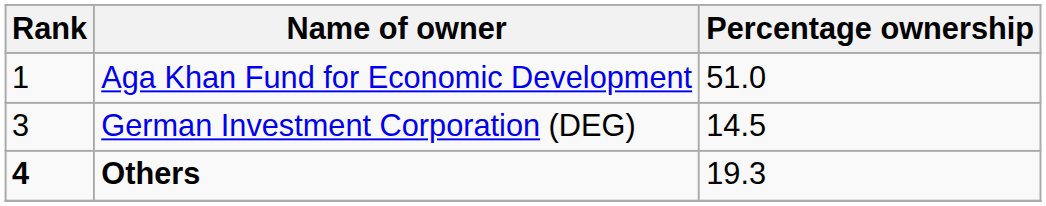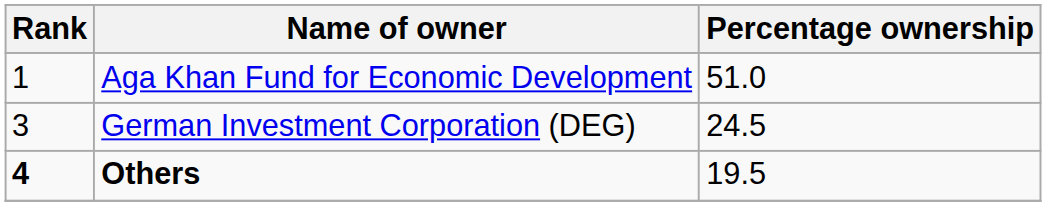German Investment Corporation (DEG) | Percentage ownership: 14.5 -> 24.5
Others | Percentage ownership: 19.3 -> 19.5
